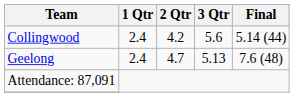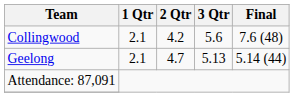Collingwood | 1 Qtr: 2.4 -> 2.1
Collingwood | Final: 5.14 (44) -> 7.6 (48)
Geelong | 1 Qtr: 2.4 -> 2.1
Geelong | Final: 7.6 (48) -> 5.14 (44)
